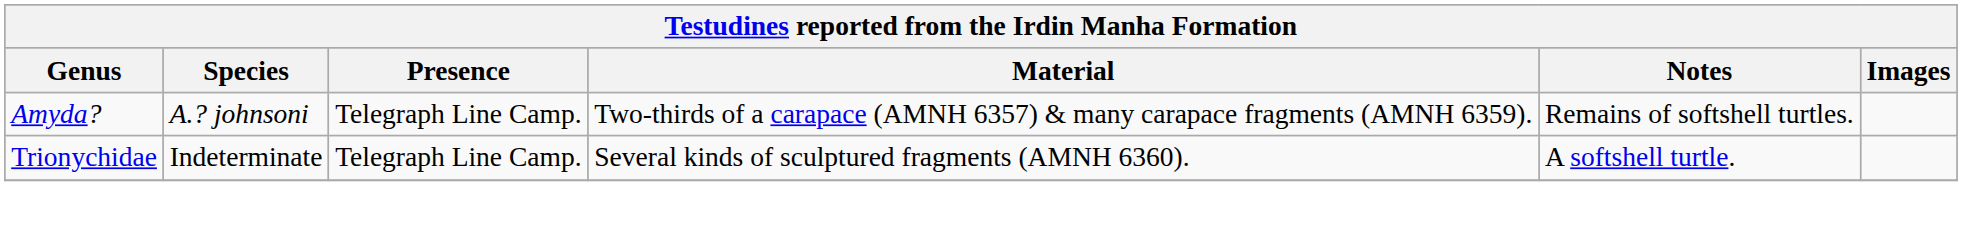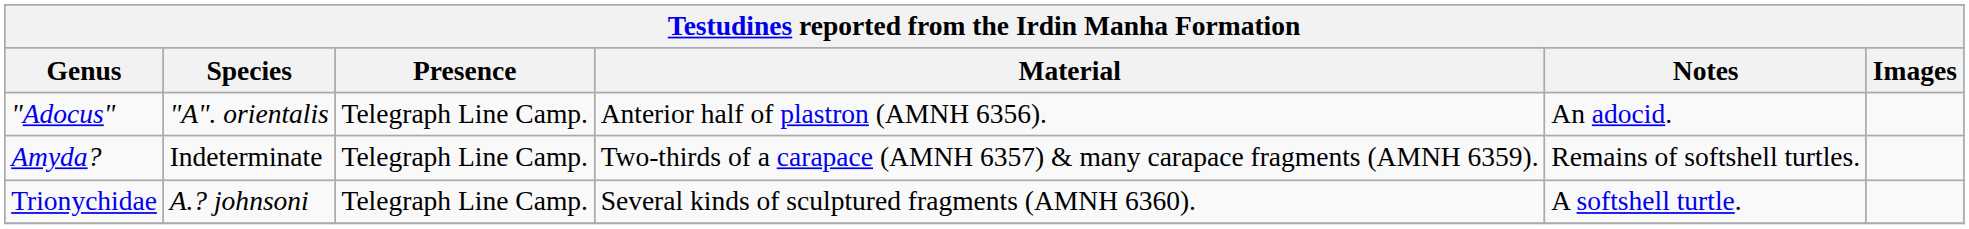+ row: "Adocus" | "A". orientalis | Telegraph Line Camp. | Anterior half of plastron (AMNH 6356). | An adocid.
Amyda? | Species: A.? johnsoni -> Indeterminate
Trionychidae | Species: Indeterminate -> A.? johnsoni
